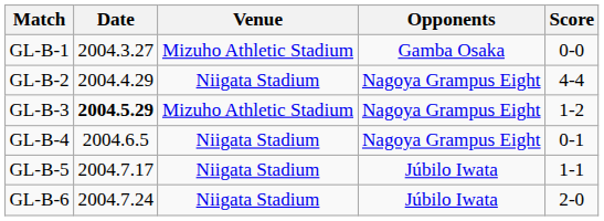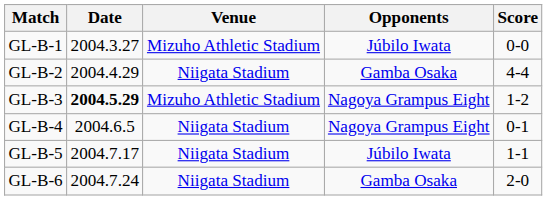GL-B-1 | Opponents: Gamba Osaka -> Júbilo Iwata
GL-B-2 | Opponents: Nagoya Grampus Eight -> Gamba Osaka
GL-B-6 | Opponents: Júbilo Iwata -> Gamba Osaka
